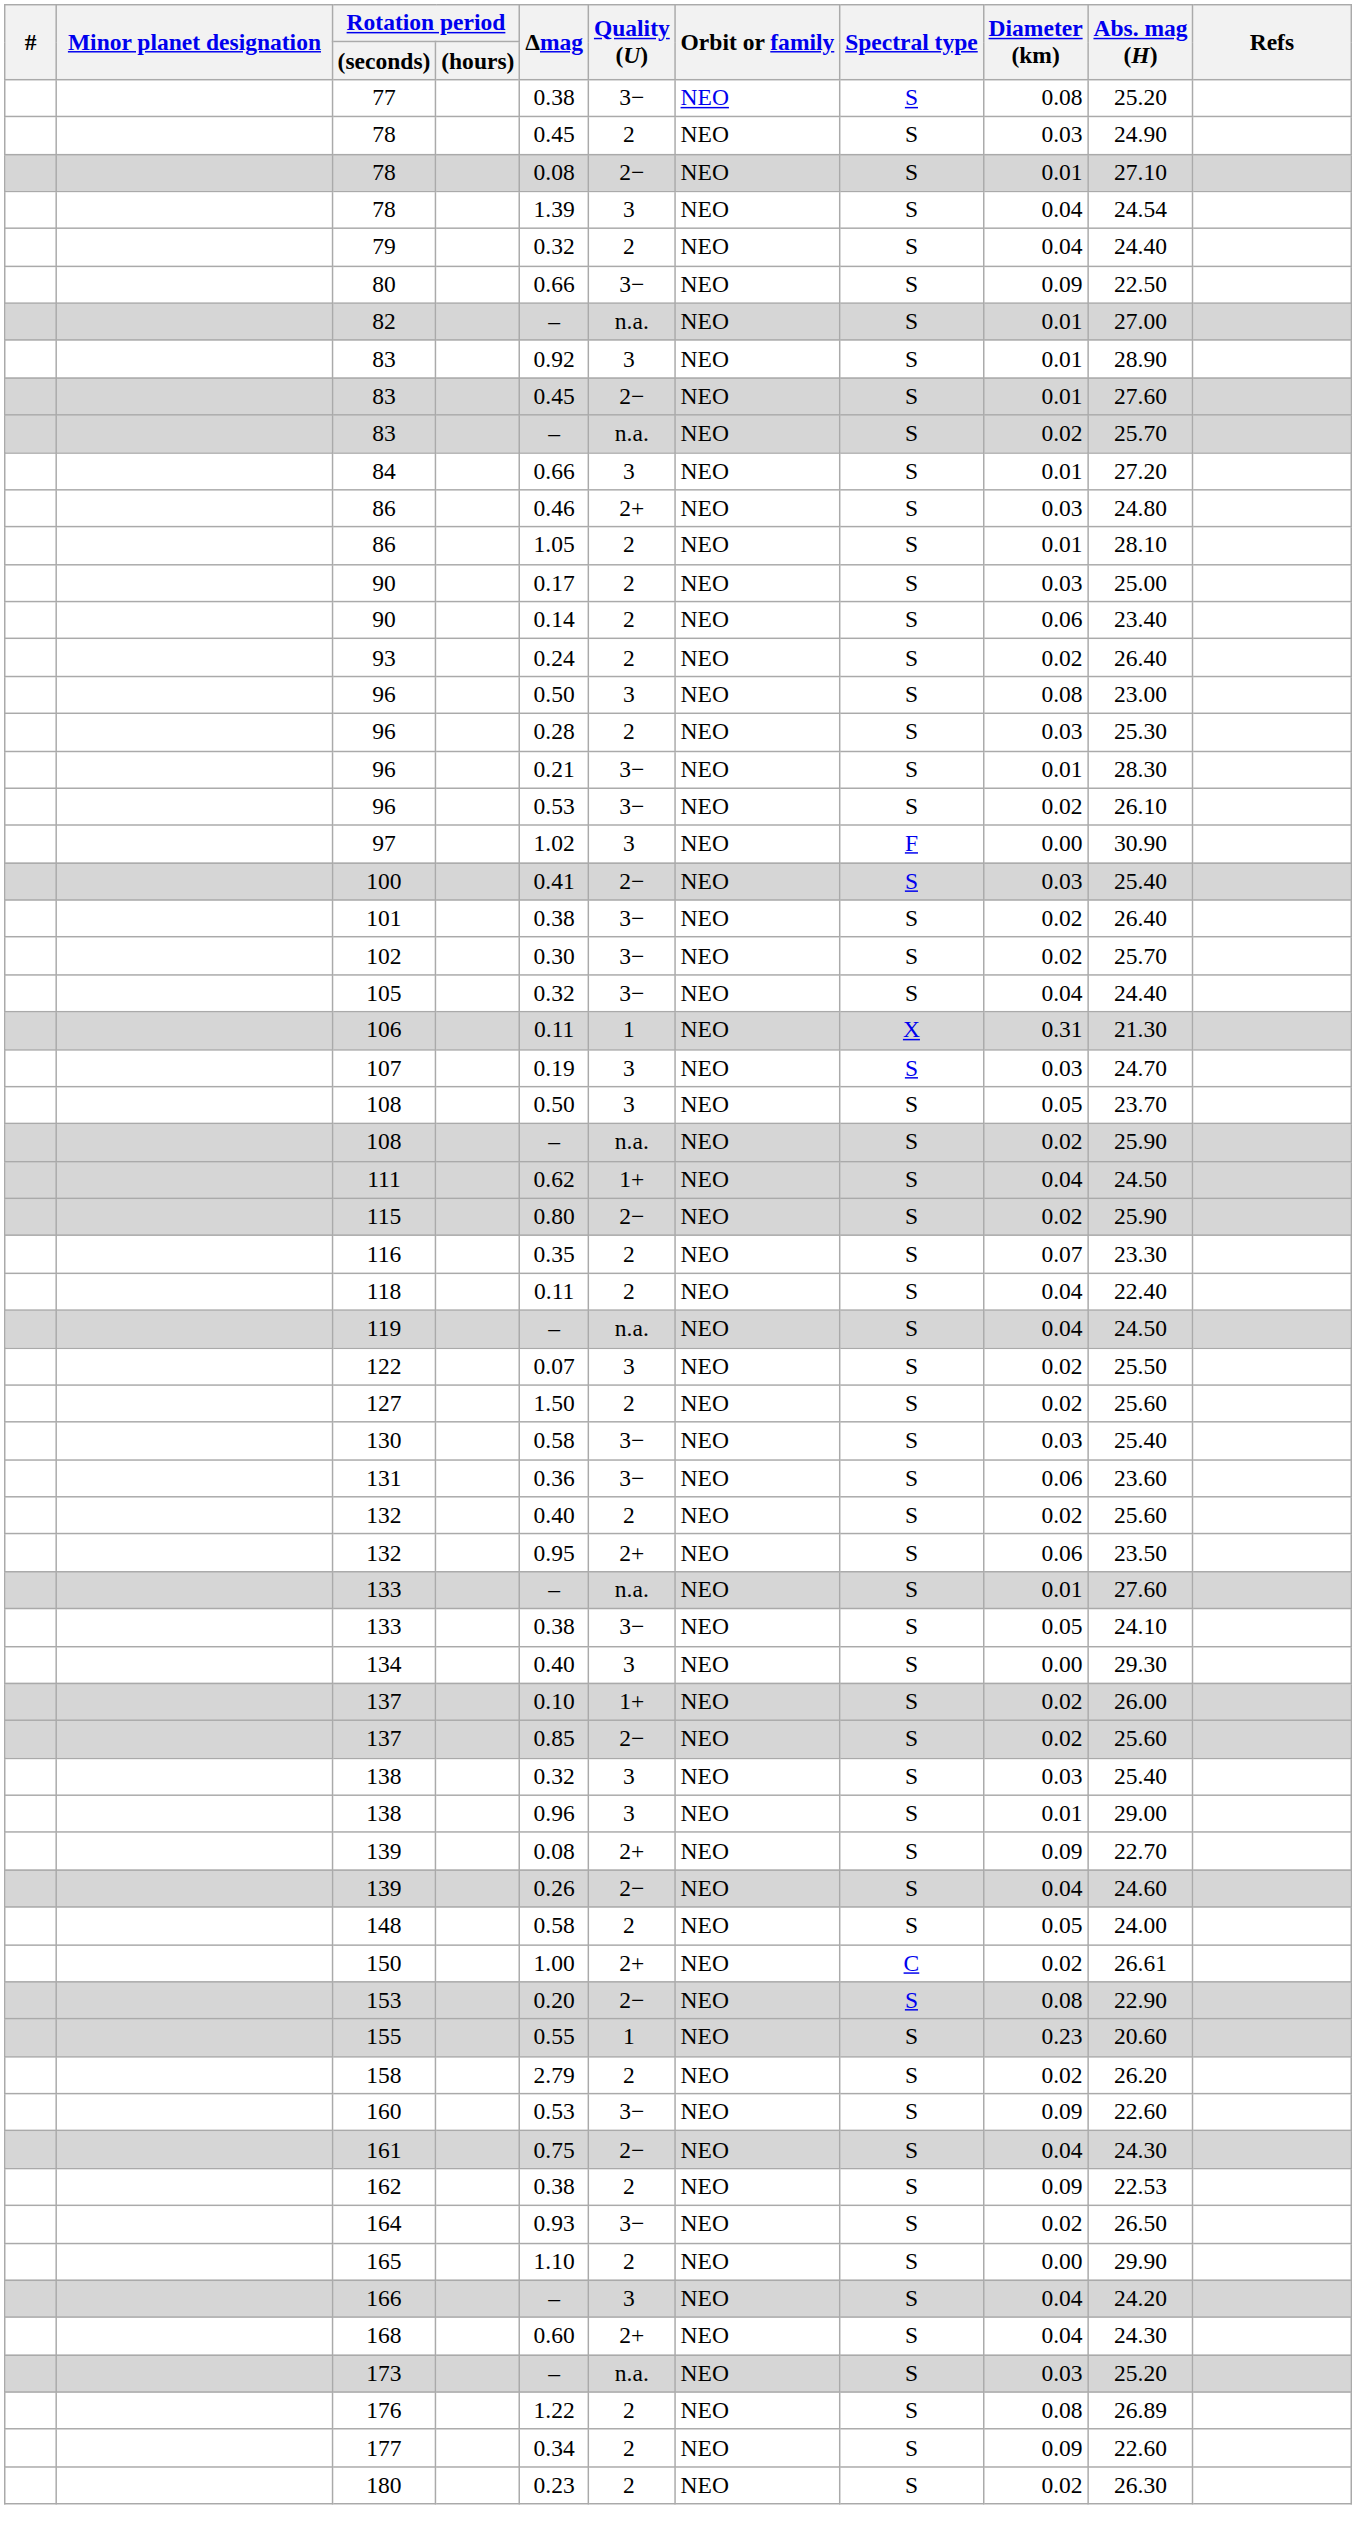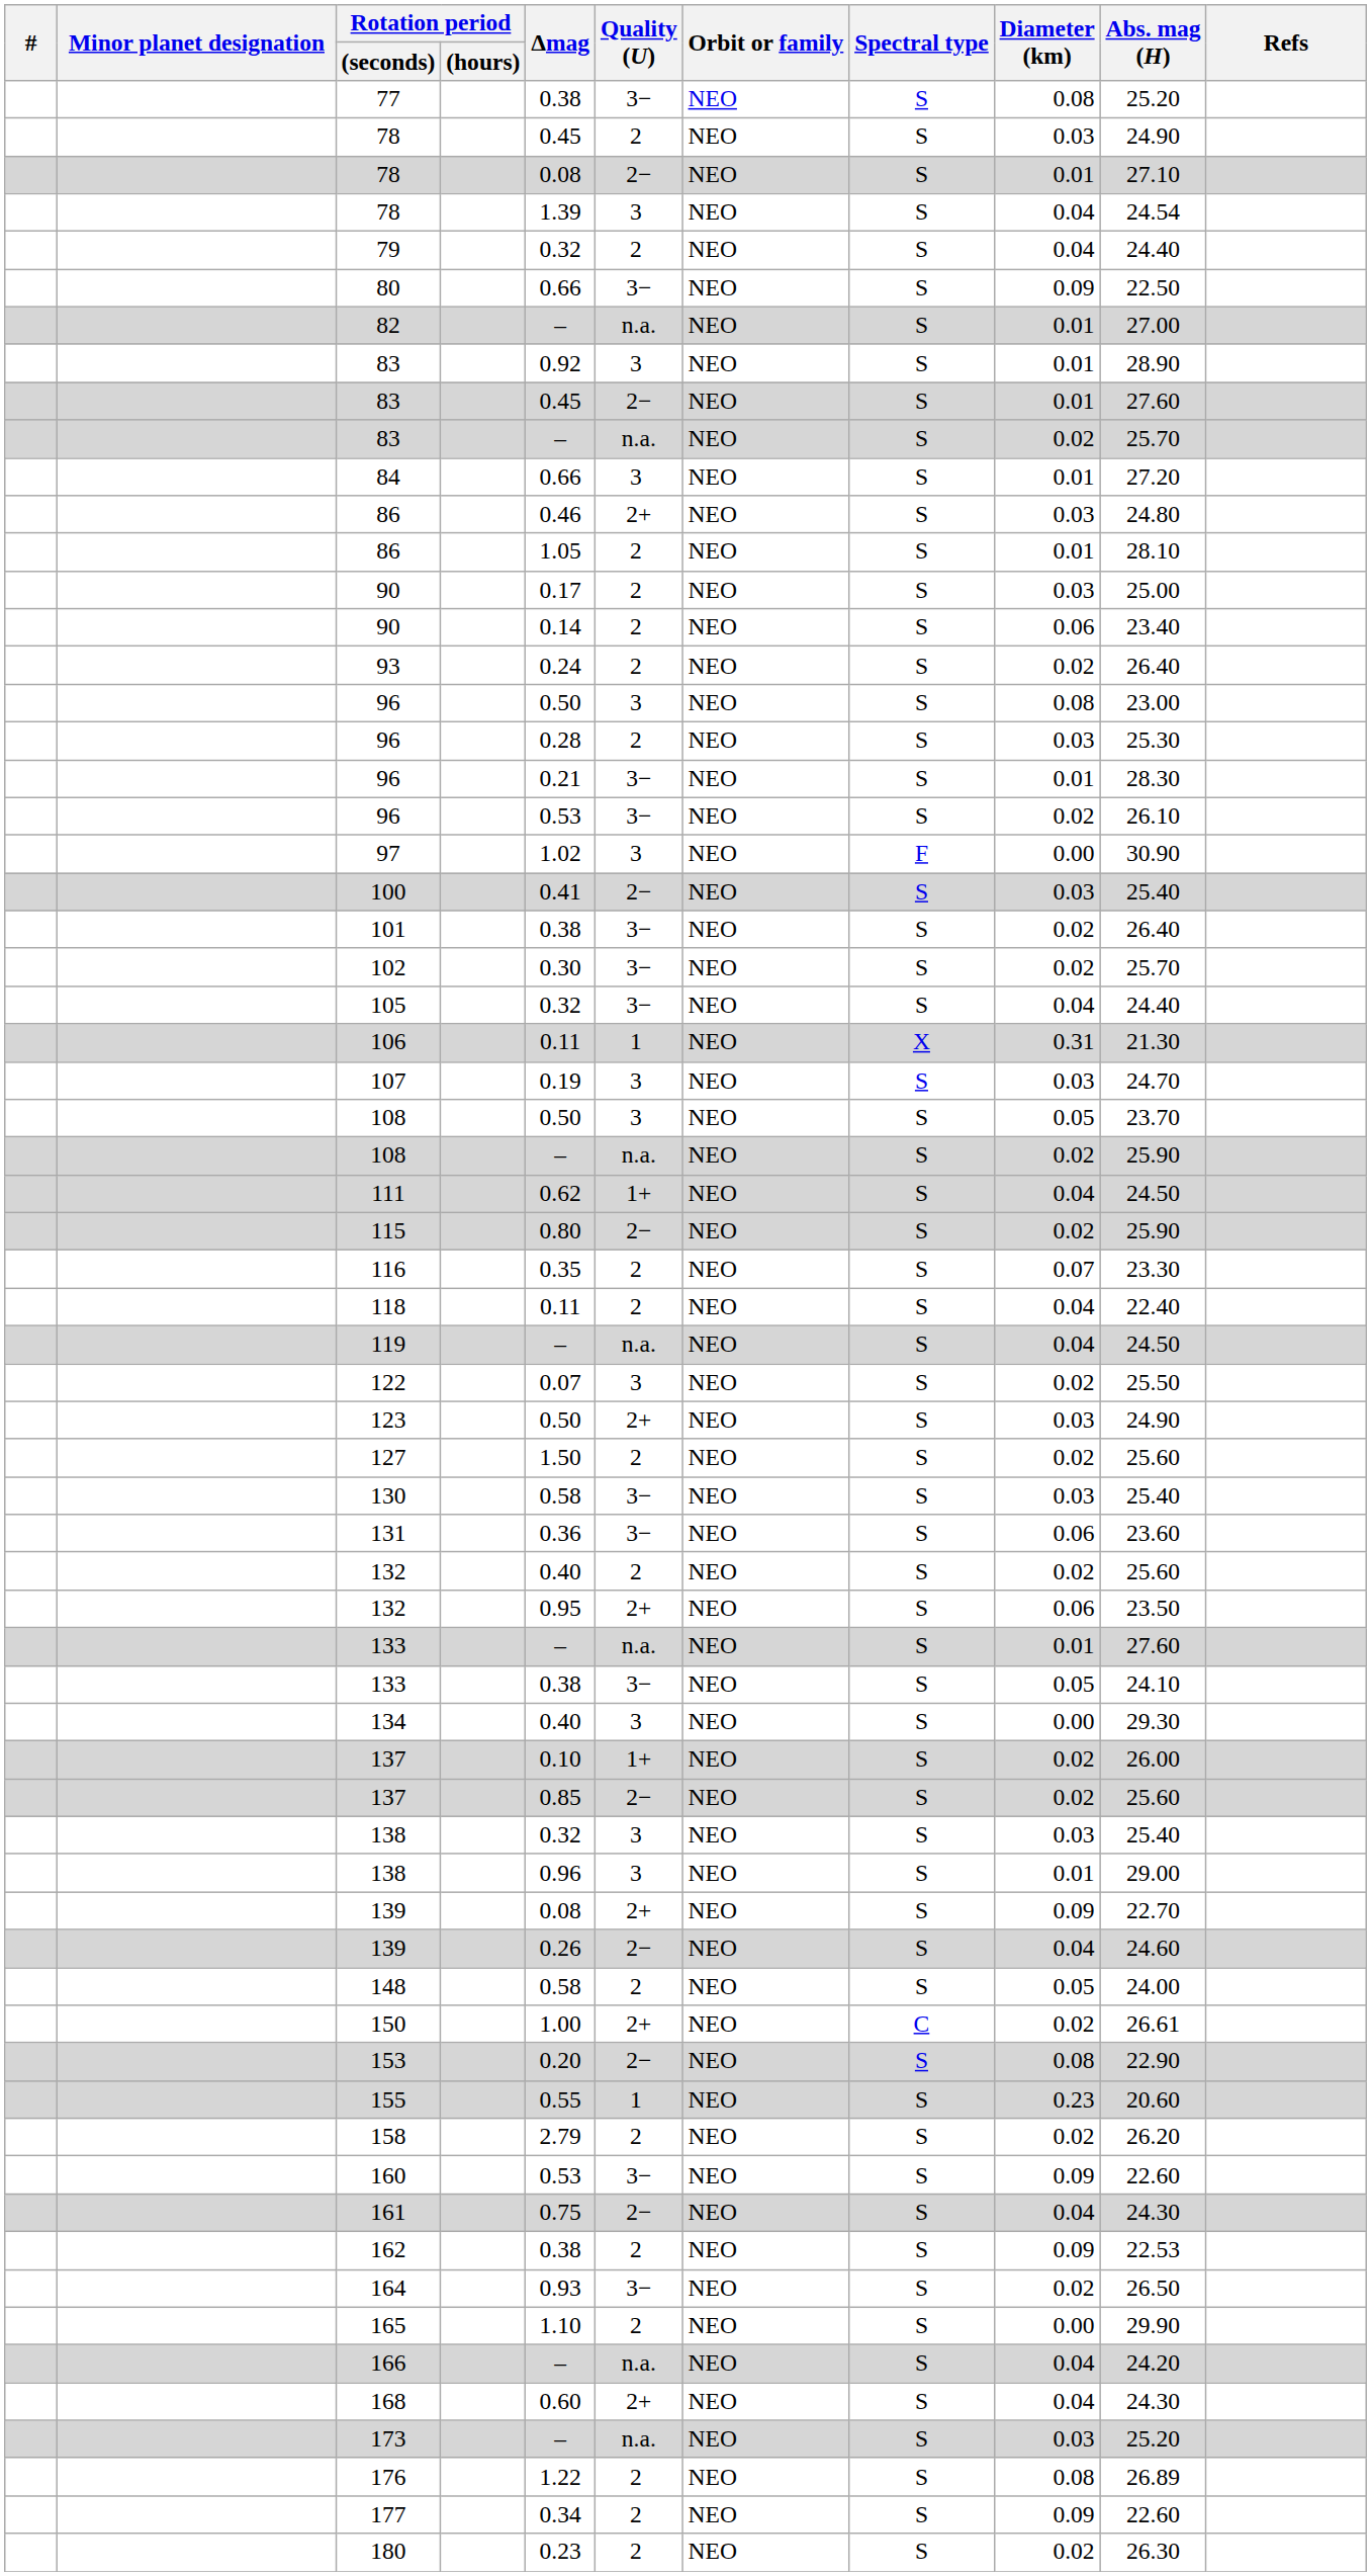+ row: 123 | 0.50 | 2+ | NEO | S | 0.03 | 24.90
166 | Quality (U): 3 -> n.a.
